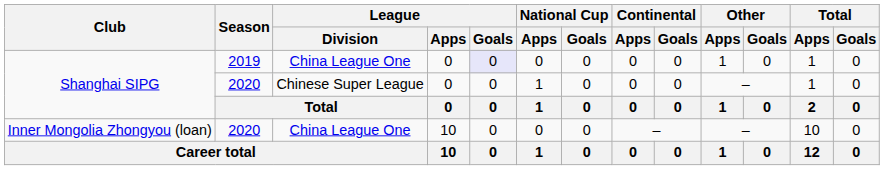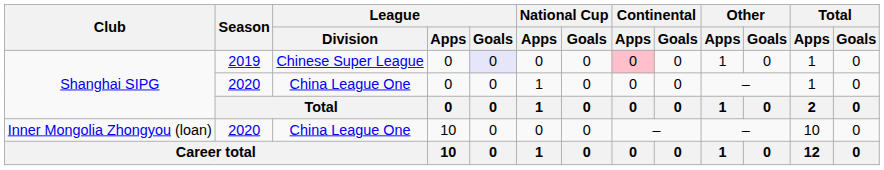Shanghai SIPG / 2019 | League / Division: China League One -> Chinese Super League
Shanghai SIPG / 2019 | Continental / Apps: no background -> pink background
Shanghai SIPG / 2020 | League / Division: Chinese Super League -> China League One
